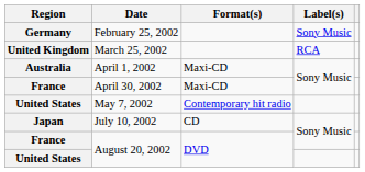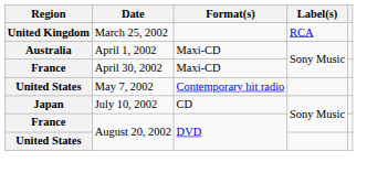- row: Germany | February 25, 2002 | Sony Music
